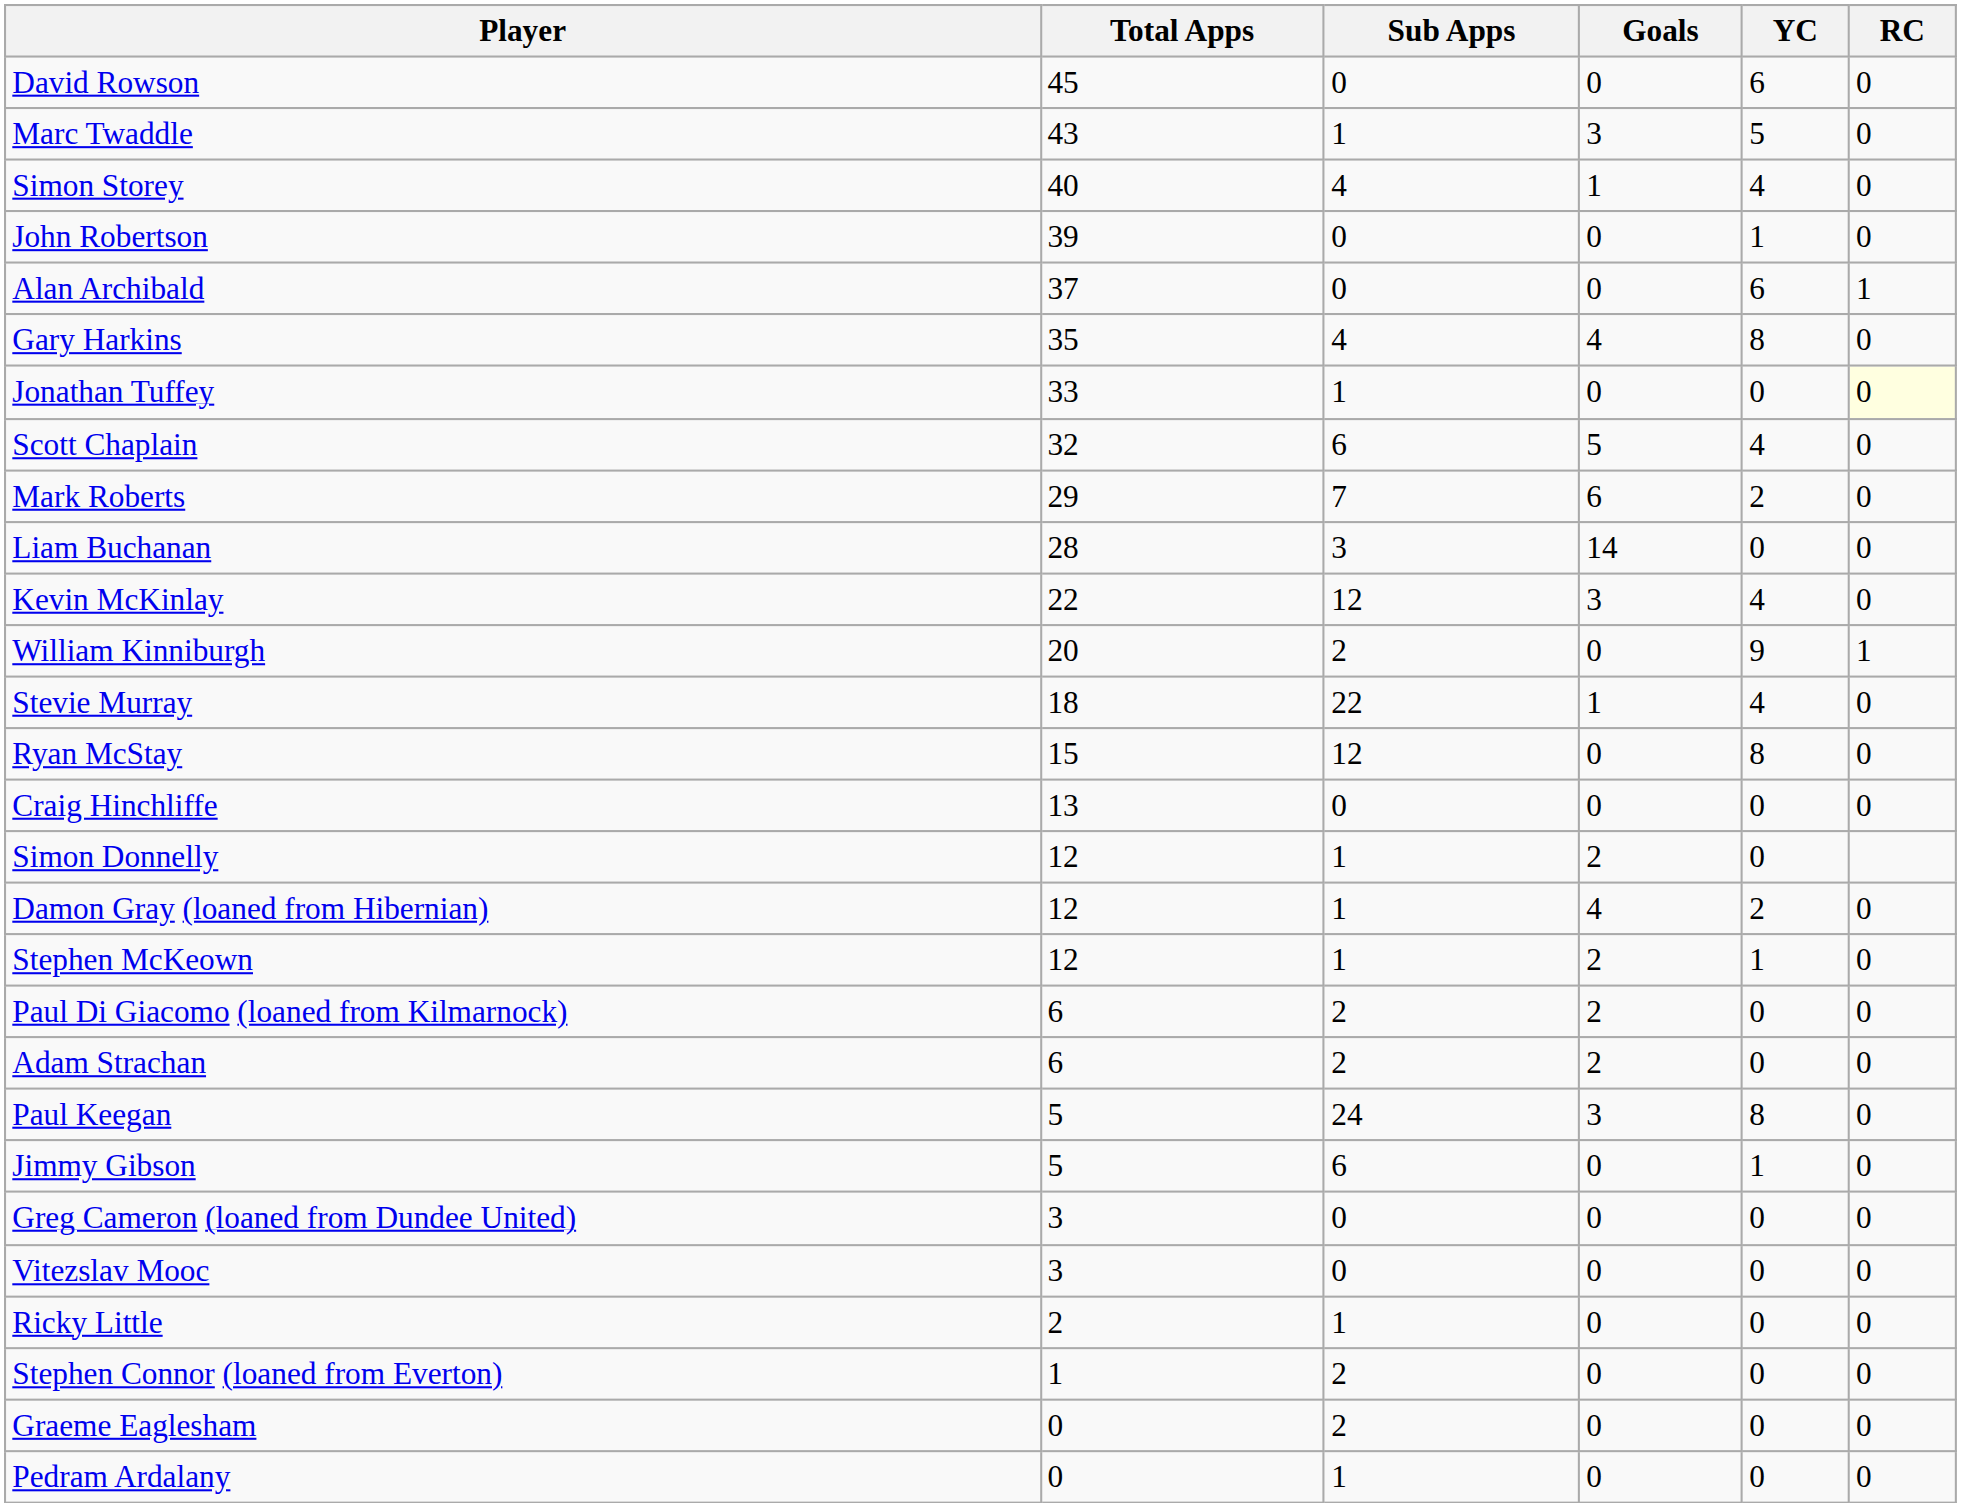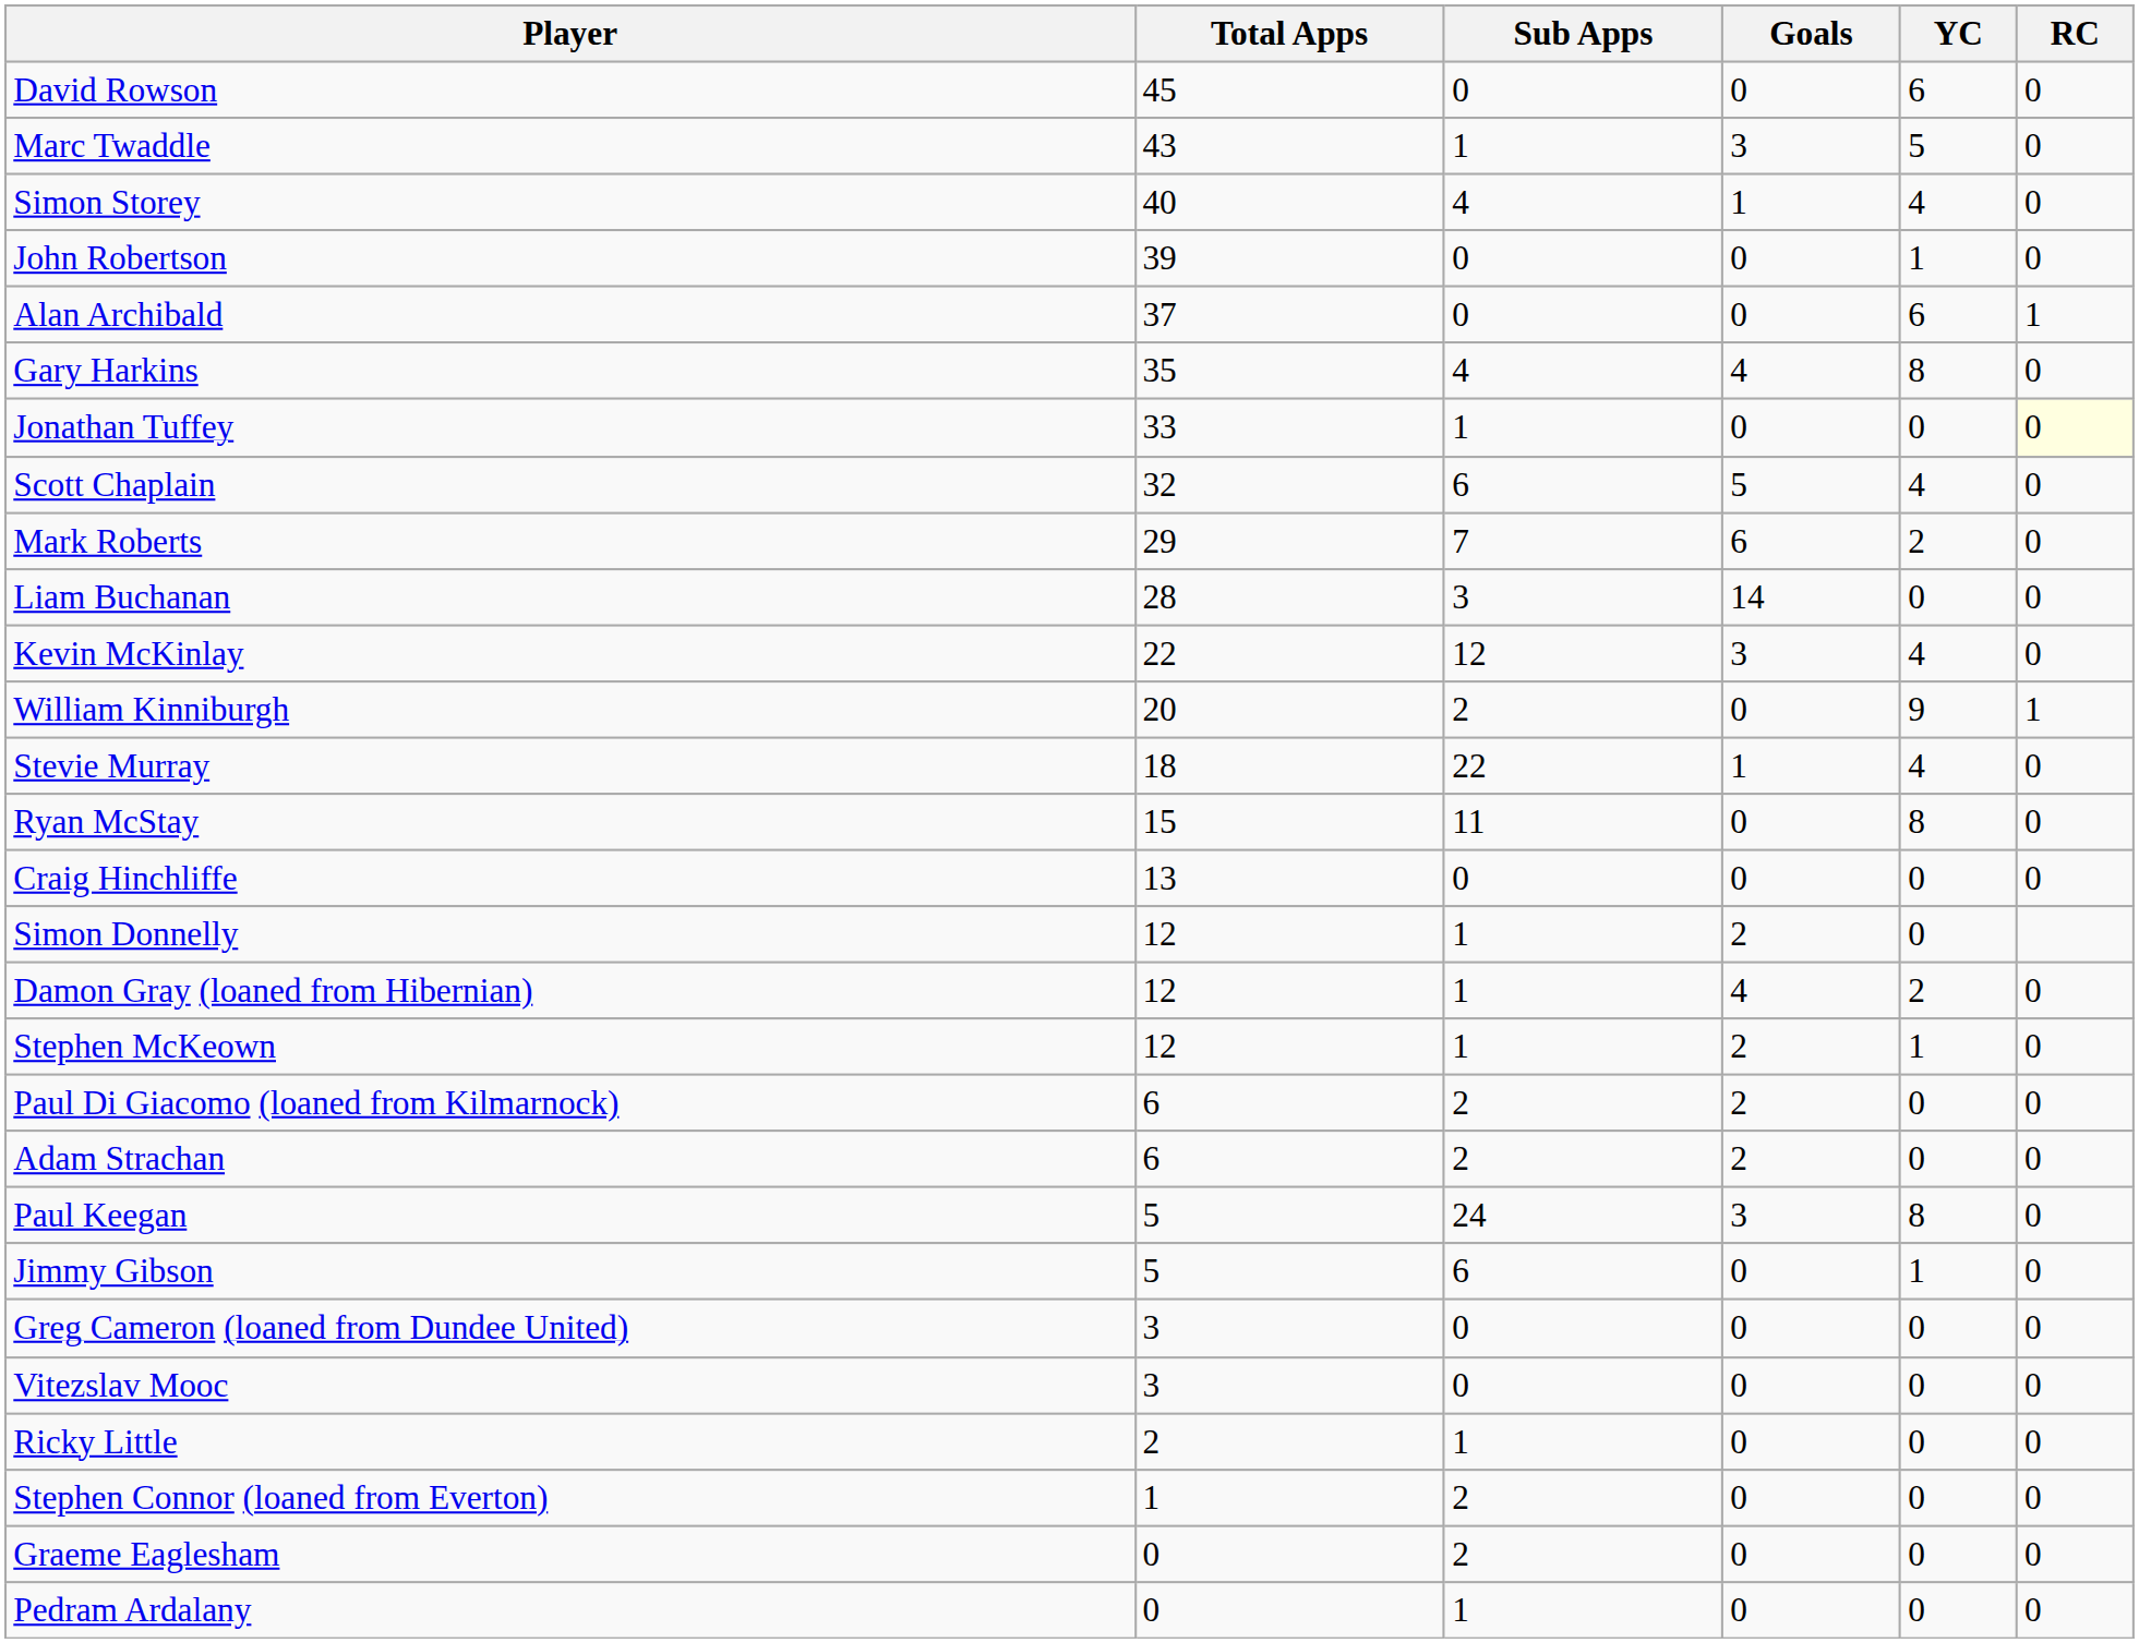Ryan McStay | Sub Apps: 12 -> 11
